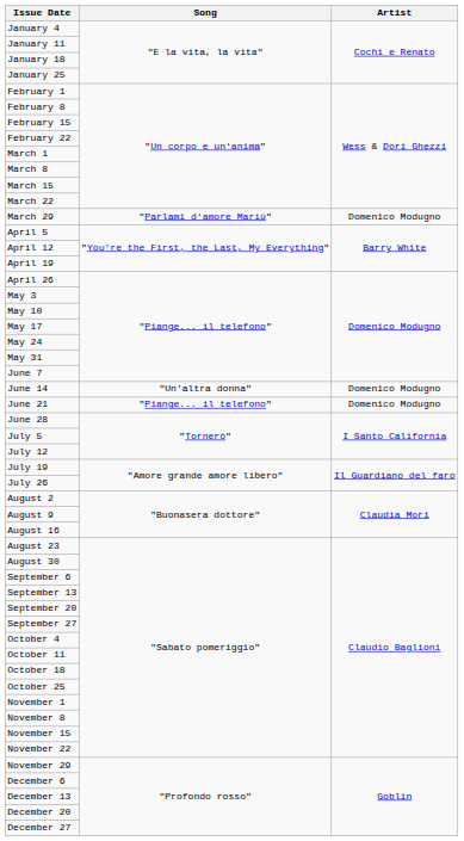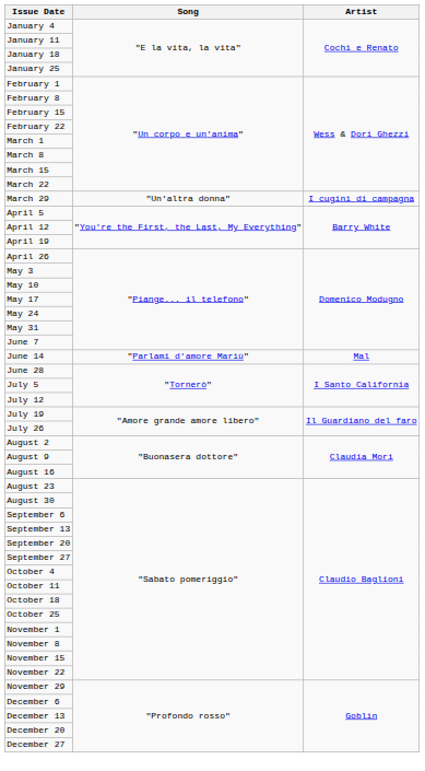March 29 | Song: "Parlami d'amore Mariù" -> "Un'altra donna"
March 29 | Artist: Domenico Modugno -> I cugini di campagna
June 14 | Song: "Un'altra donna" -> "Parlami d'amore Mariù"
June 14 | Artist: Domenico Modugno -> Mal
- row: June 21 | "Piange... il telefono" | Domenico Modugno
